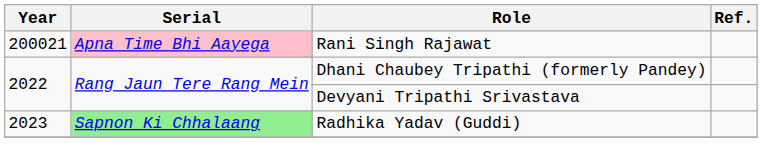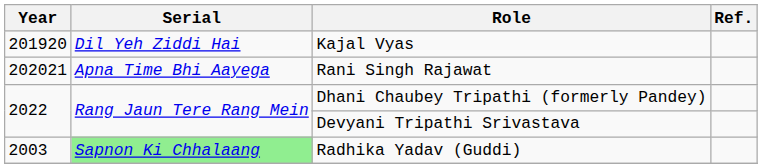+ row: 201920 | Dil Yeh Ziddi Hai | Kajal Vyas
Rani Singh Rajawat | Year: 200021 -> 202021
Rani Singh Rajawat | Serial: pink background -> no background
Radhika Yadav (Guddi) | Year: 2023 -> 2003
